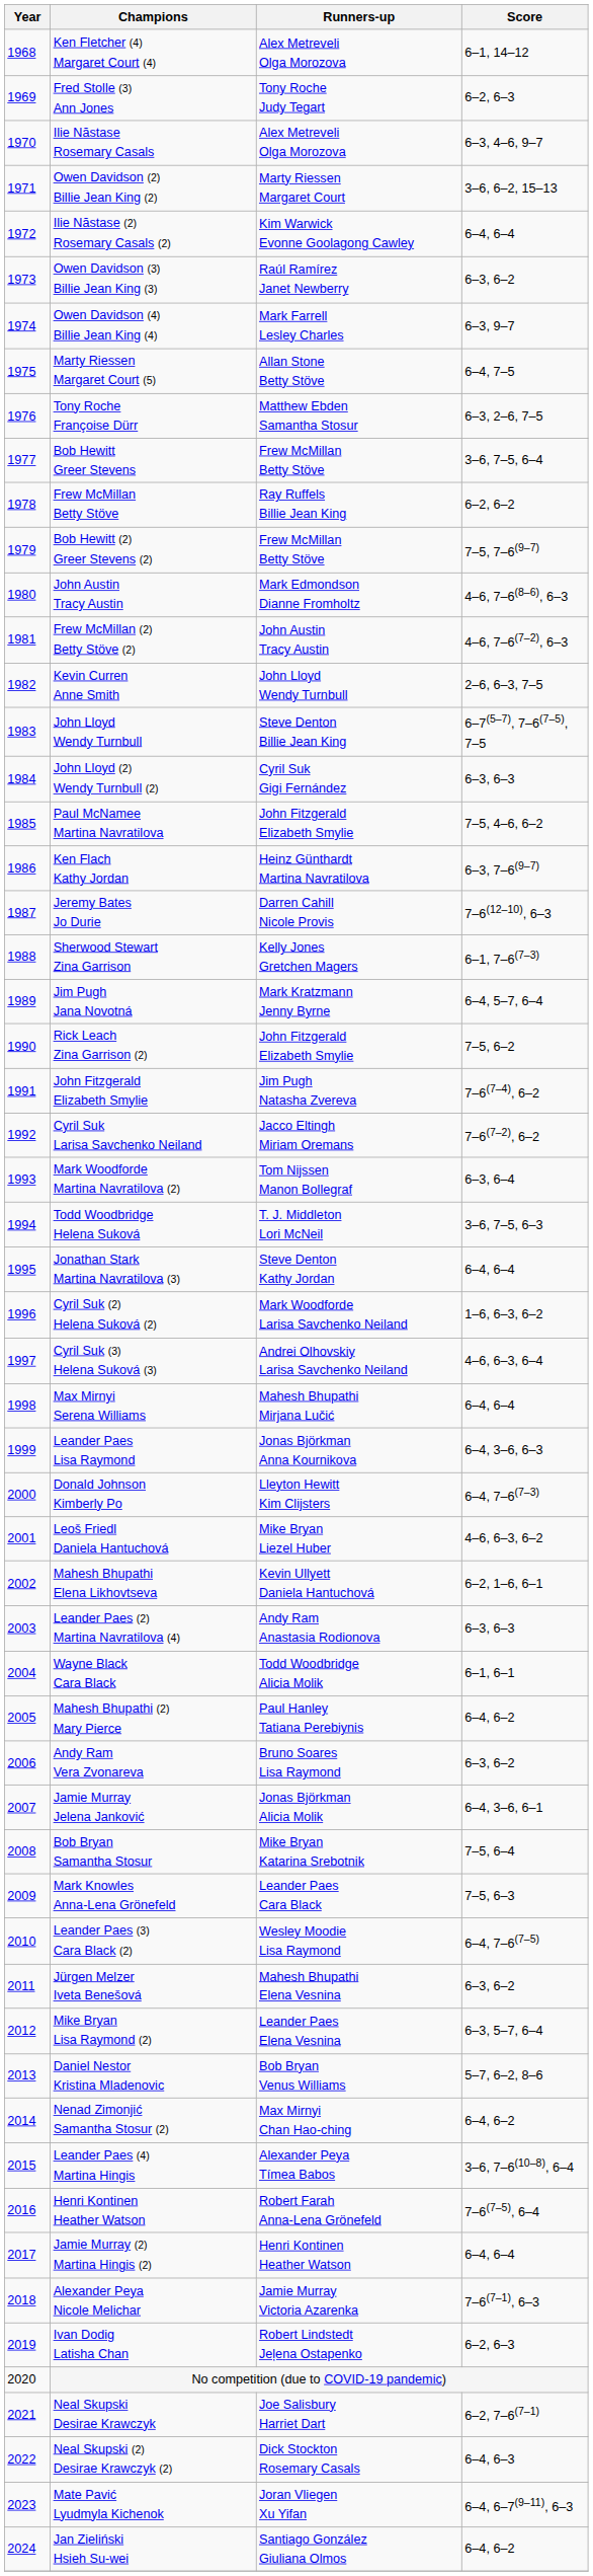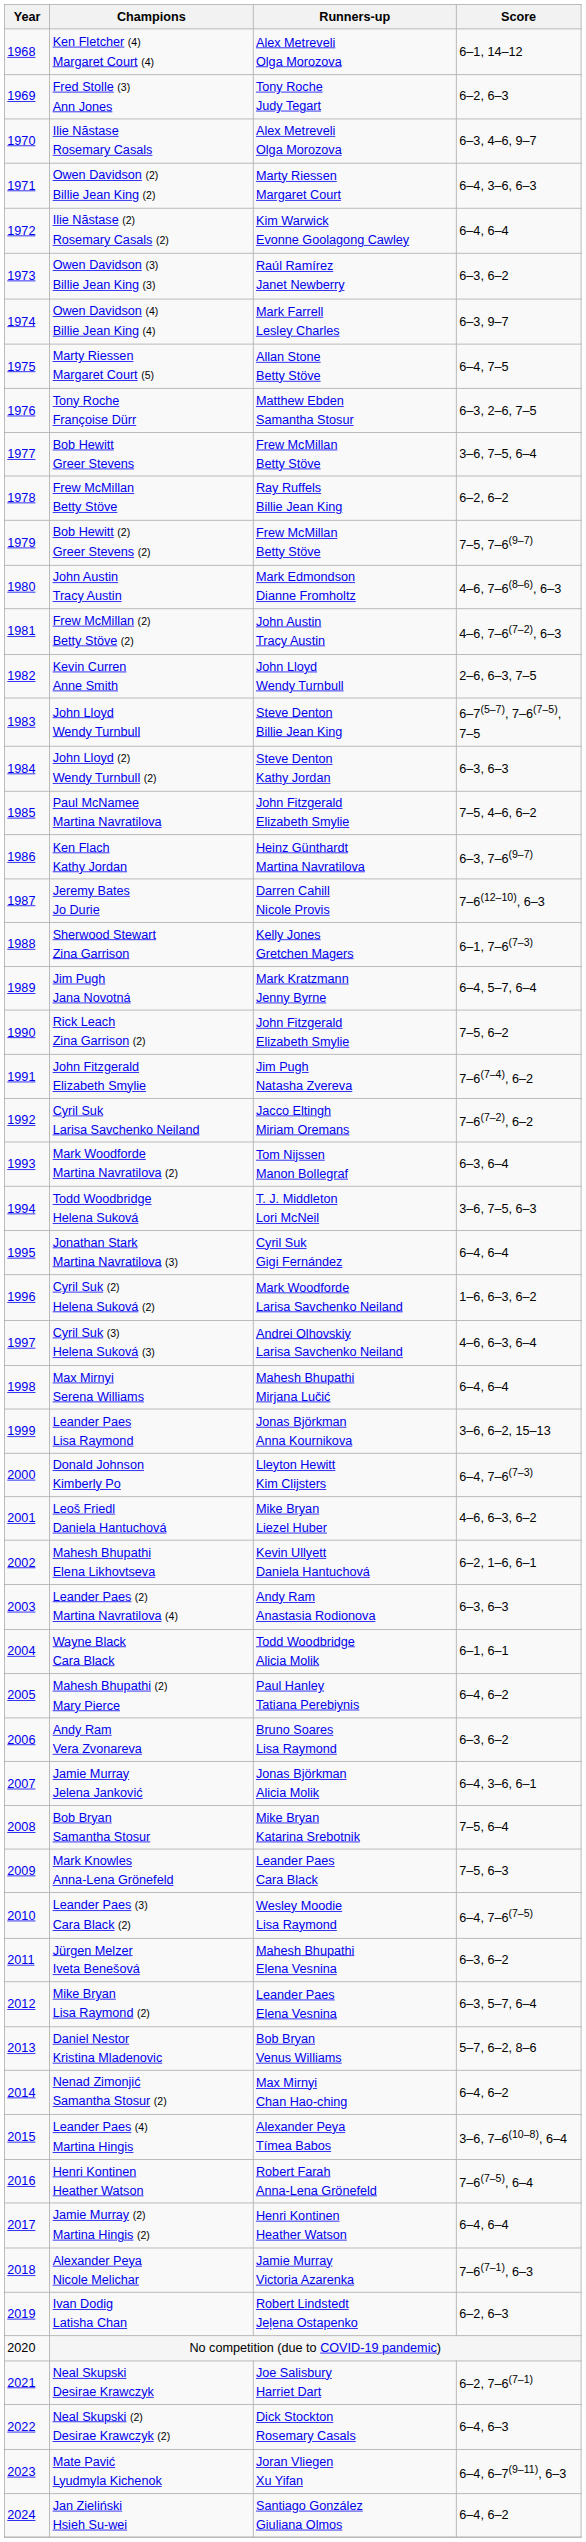Owen Davidson (2) Billie Jean King (2) | Score: 3–6, 6–2, 15–13 -> 6–4, 3–6, 6–3
John Lloyd (2) Wendy Turnbull (2) | Runners-up: Cyril Suk Gigi Fernández -> Steve Denton Kathy Jordan
Jonathan Stark Martina Navratilova (3) | Runners-up: Steve Denton Kathy Jordan -> Cyril Suk Gigi Fernández
Leander Paes Lisa Raymond | Score: 6–4, 3–6, 6–3 -> 3–6, 6–2, 15–13
